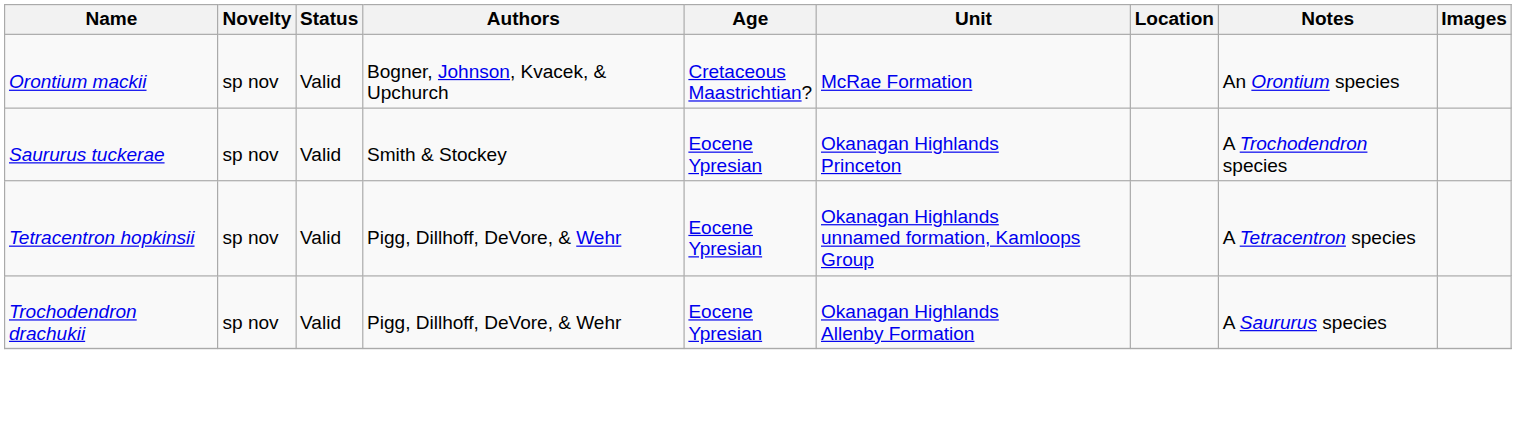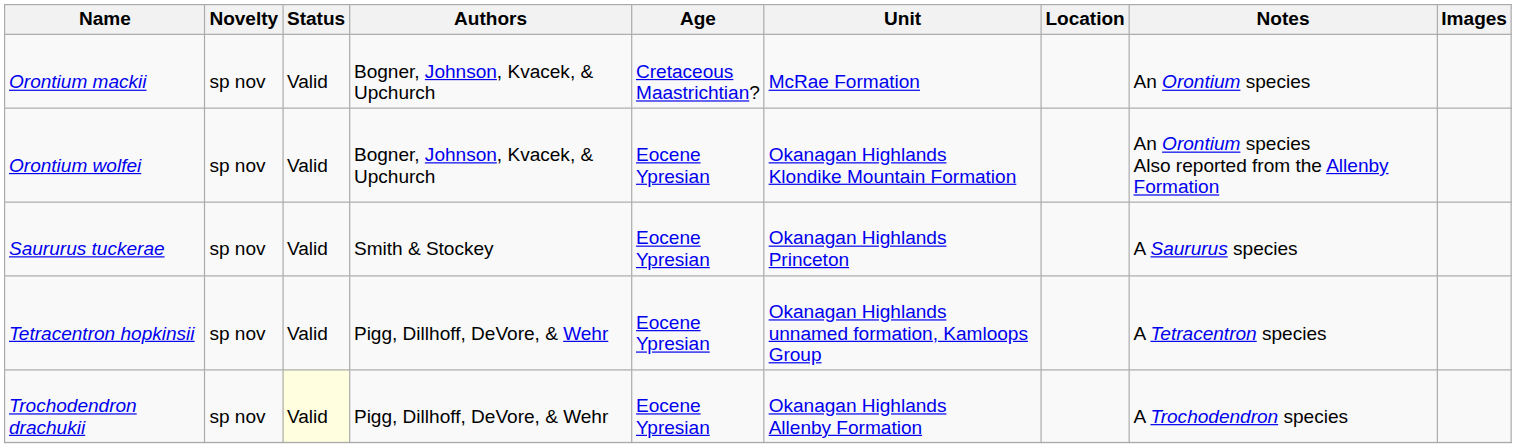+ row: Orontium wolfei | sp nov | Valid | Bogner, Johnson, Kvacek, & Upchurch | Eocene Ypresian | Okanagan Highlands Klondike Mountain Formation | An Orontium species Also reported from the Allenby Formation
Saururus tuckerae | Notes: A Trochodendron species -> A Saururus species
Trochodendron drachukii | Status: no background -> lightyellow background
Trochodendron drachukii | Notes: A Saururus species -> A Trochodendron species
